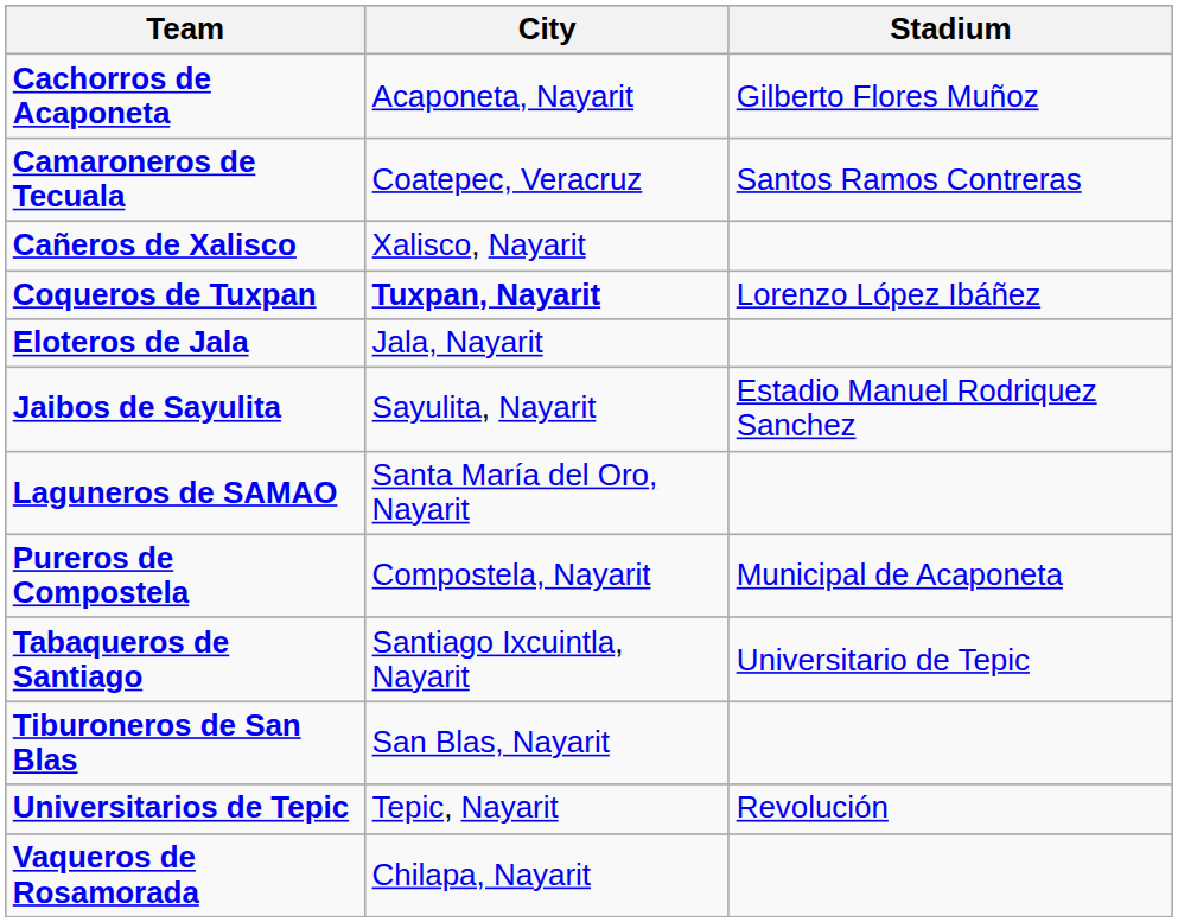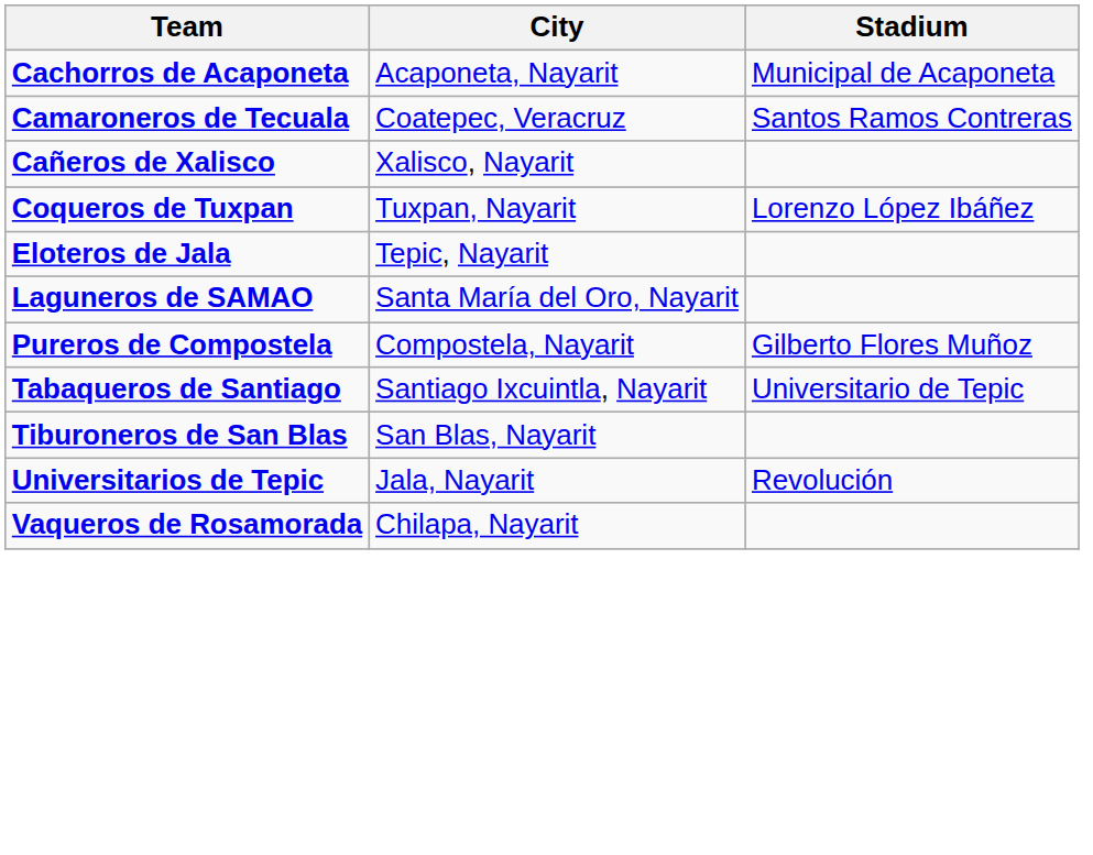Cachorros de Acaponeta | Stadium: Gilberto Flores Muñoz -> Municipal de Acaponeta
Coqueros de Tuxpan | City: bold -> normal
Eloteros de Jala | City: Jala, Nayarit -> Tepic, Nayarit
- row: Jaibos de Sayulita | Sayulita, Nayarit | Estadio Manuel Rodriquez Sanchez
Pureros de Compostela | Stadium: Municipal de Acaponeta -> Gilberto Flores Muñoz
Universitarios de Tepic | City: Tepic, Nayarit -> Jala, Nayarit
